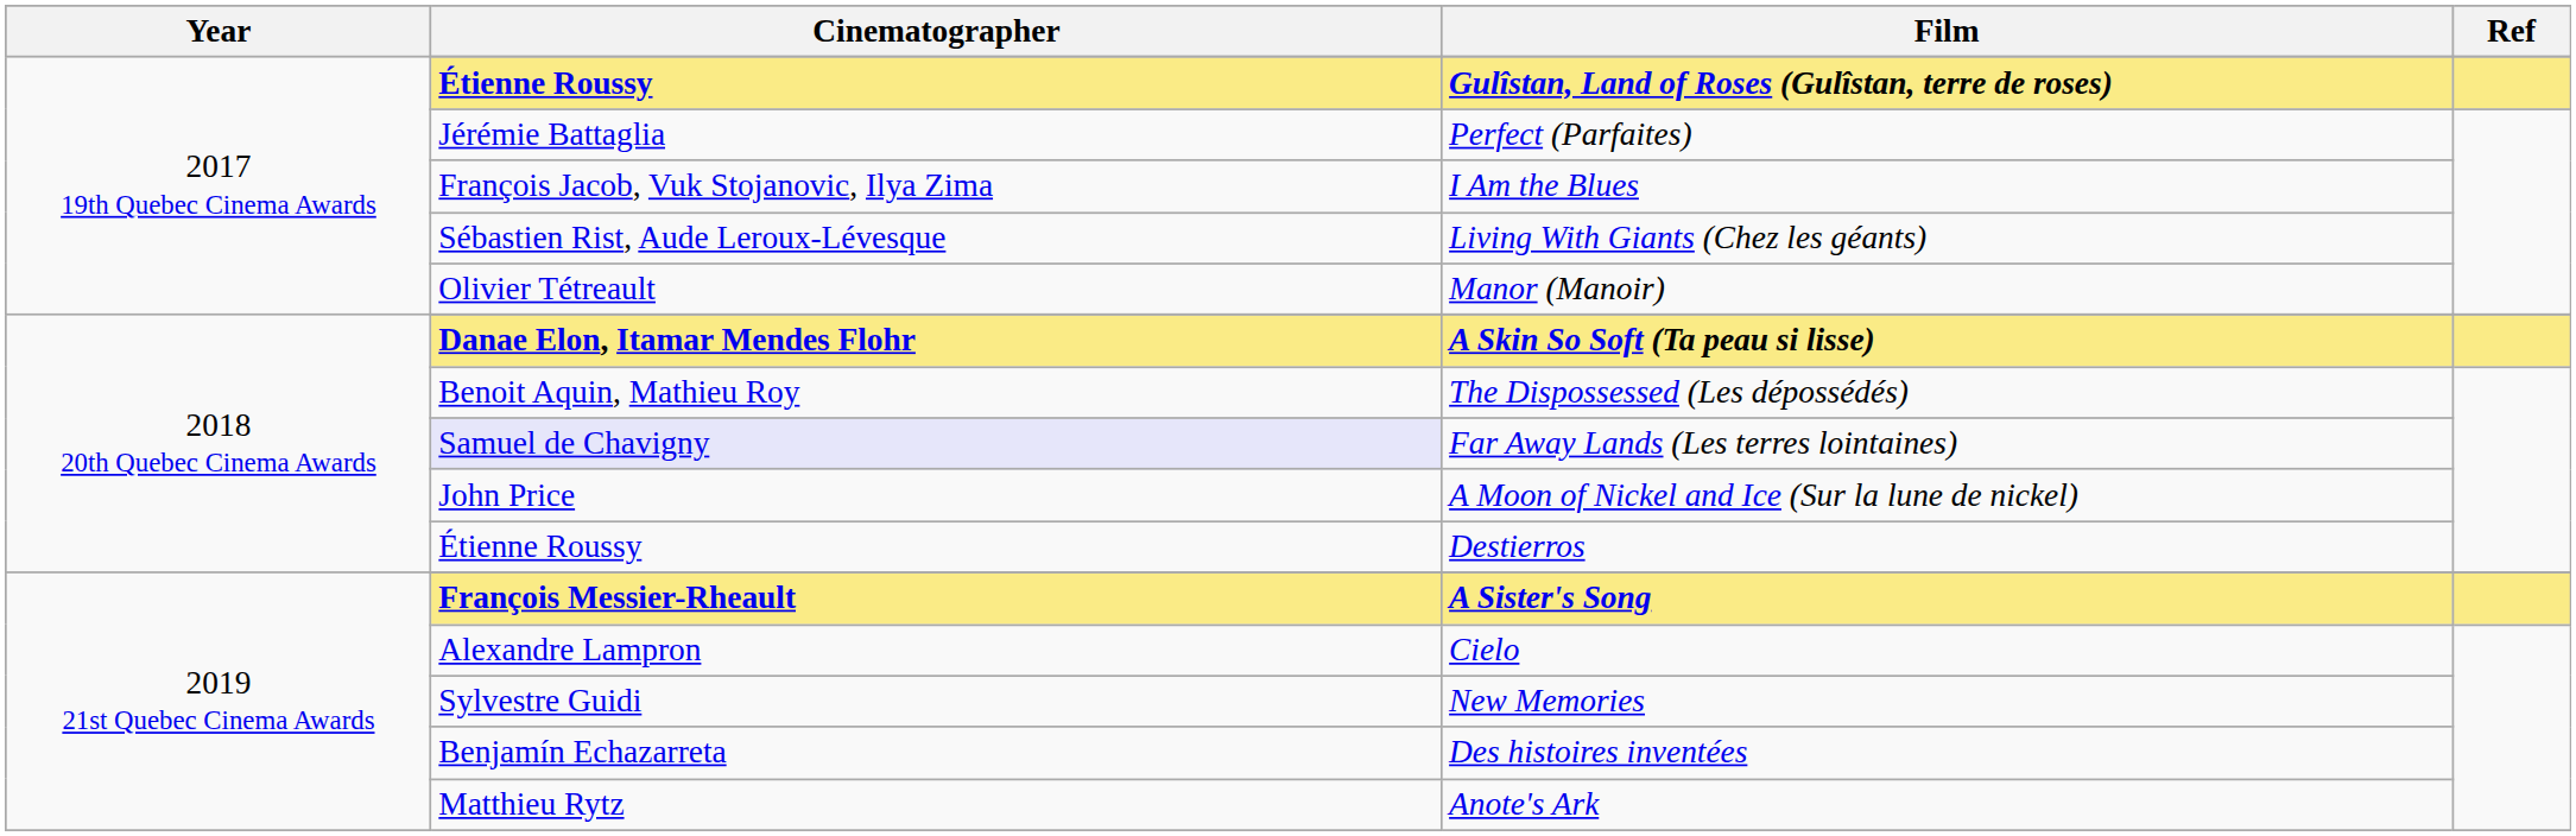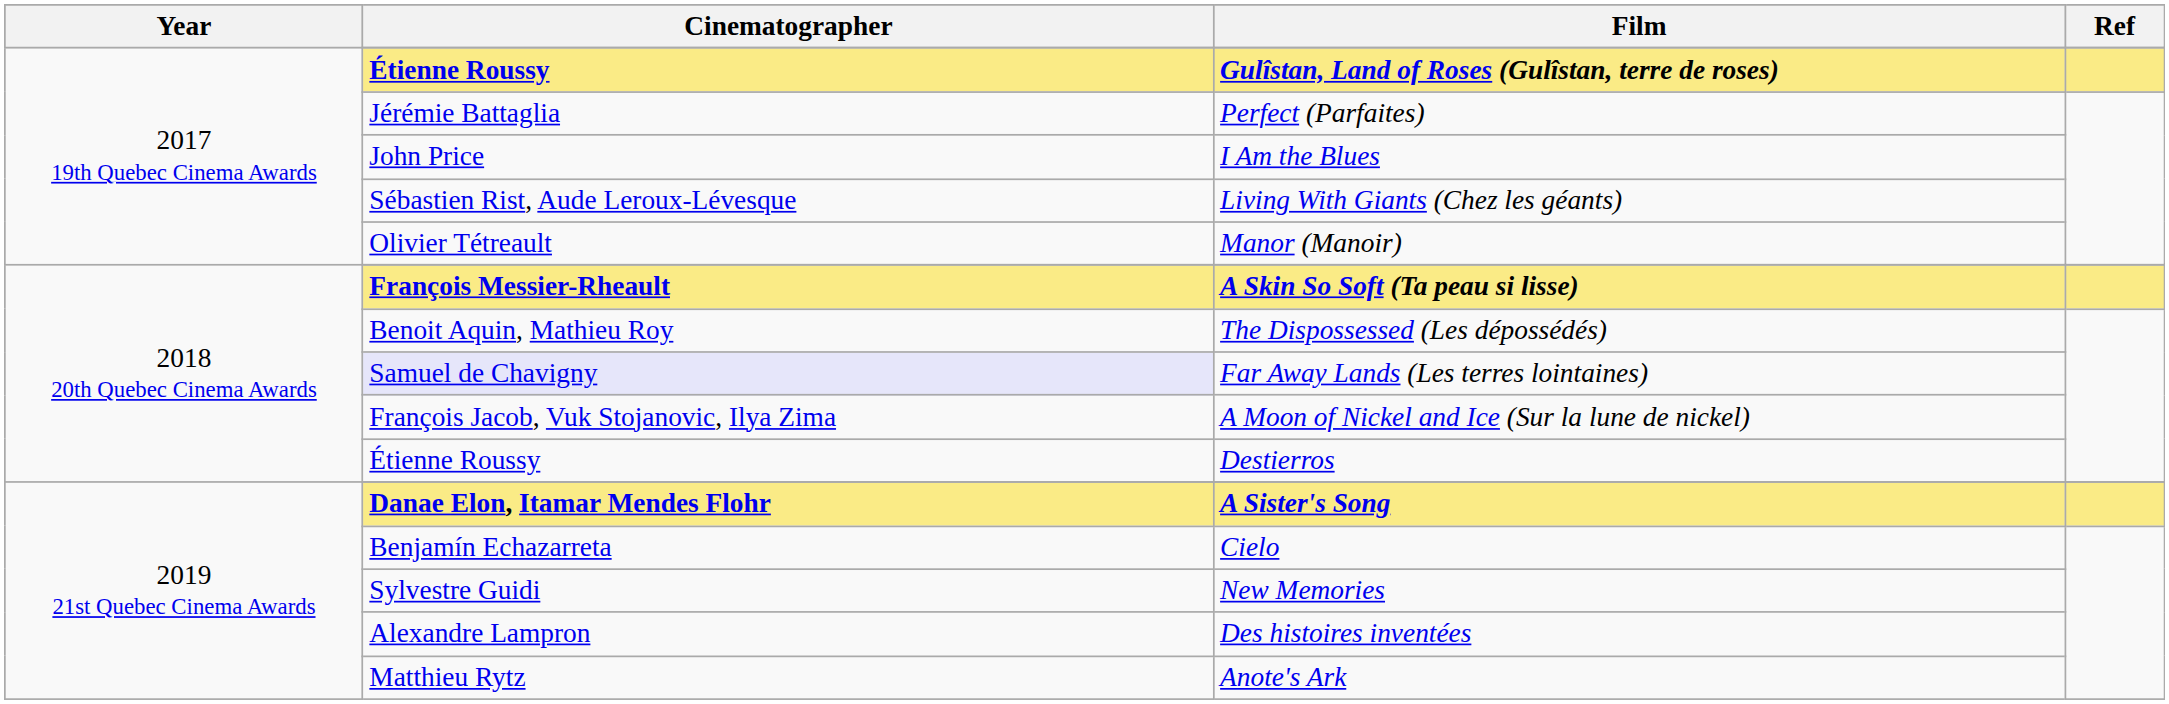I Am the Blues | Cinematographer: François Jacob, Vuk Stojanovic, Ilya Zima -> John Price
A Skin So Soft (Ta peau si lisse) | Cinematographer: Danae Elon, Itamar Mendes Flohr -> François Messier-Rheault
A Moon of Nickel and Ice (Sur la lune de nickel) | Cinematographer: John Price -> François Jacob, Vuk Stojanovic, Ilya Zima
A Sister's Song | Cinematographer: François Messier-Rheault -> Danae Elon, Itamar Mendes Flohr
Cielo | Cinematographer: Alexandre Lampron -> Benjamín Echazarreta
Des histoires inventées | Cinematographer: Benjamín Echazarreta -> Alexandre Lampron
